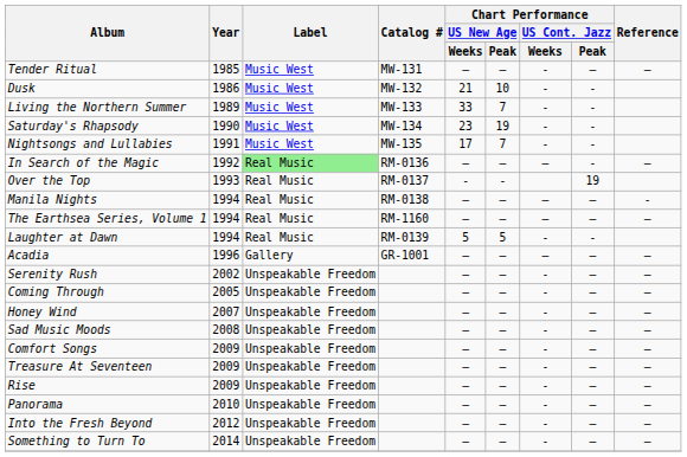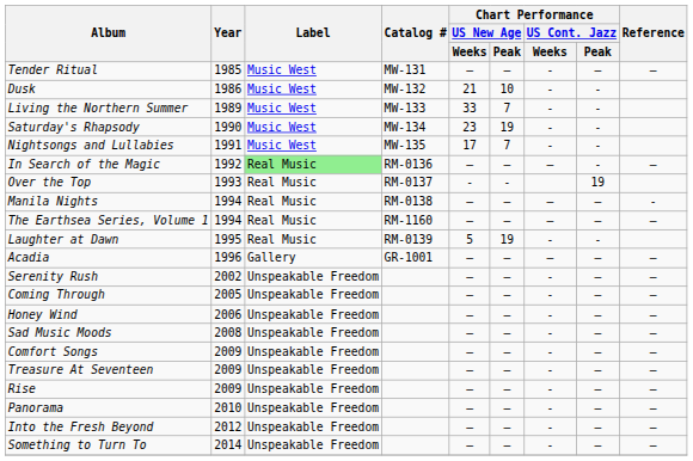Laughter at Dawn | Year: 1994 -> 1995
Laughter at Dawn | Chart Performance / US New Age / Peak: 5 -> 19
Honey Wind | Year: 2007 -> 2006
